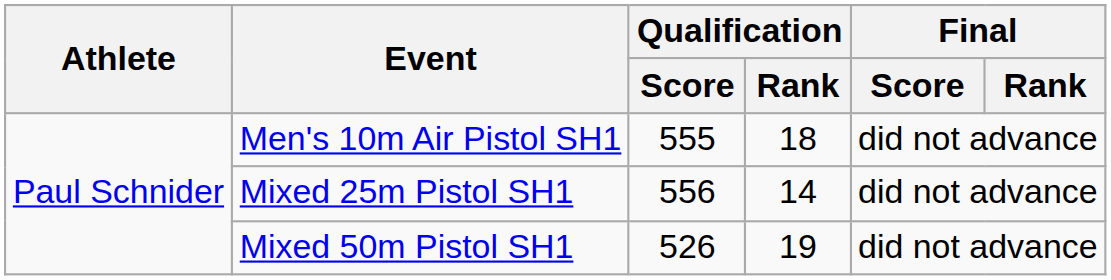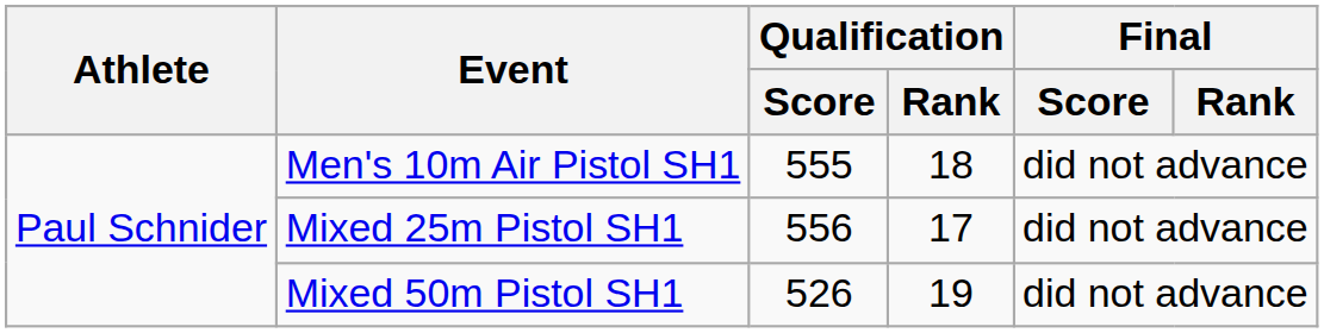Mixed 25m Pistol SH1 | Qualification / Rank: 14 -> 17
